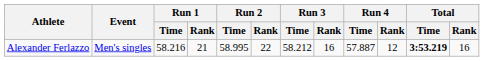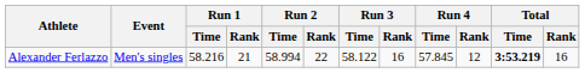Alexander Ferlazzo | Run 2 / Time: 58.995 -> 58.994
Alexander Ferlazzo | Run 3 / Time: 58.212 -> 58.122
Alexander Ferlazzo | Run 4 / Time: 57.887 -> 57.845
